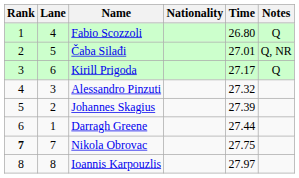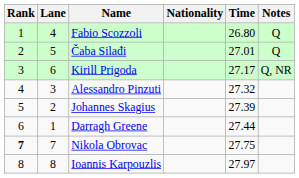Čaba Silađi | Notes: Q, NR -> Q
Kirill Prigoda | Notes: Q -> Q, NR
